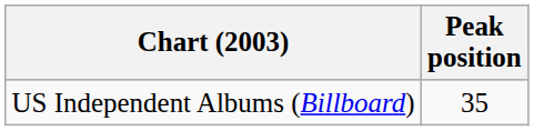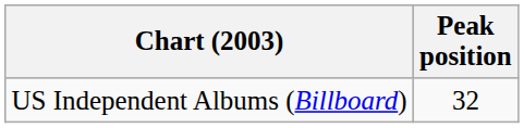US Independent Albums (Billboard) | Peak position: 35 -> 32
